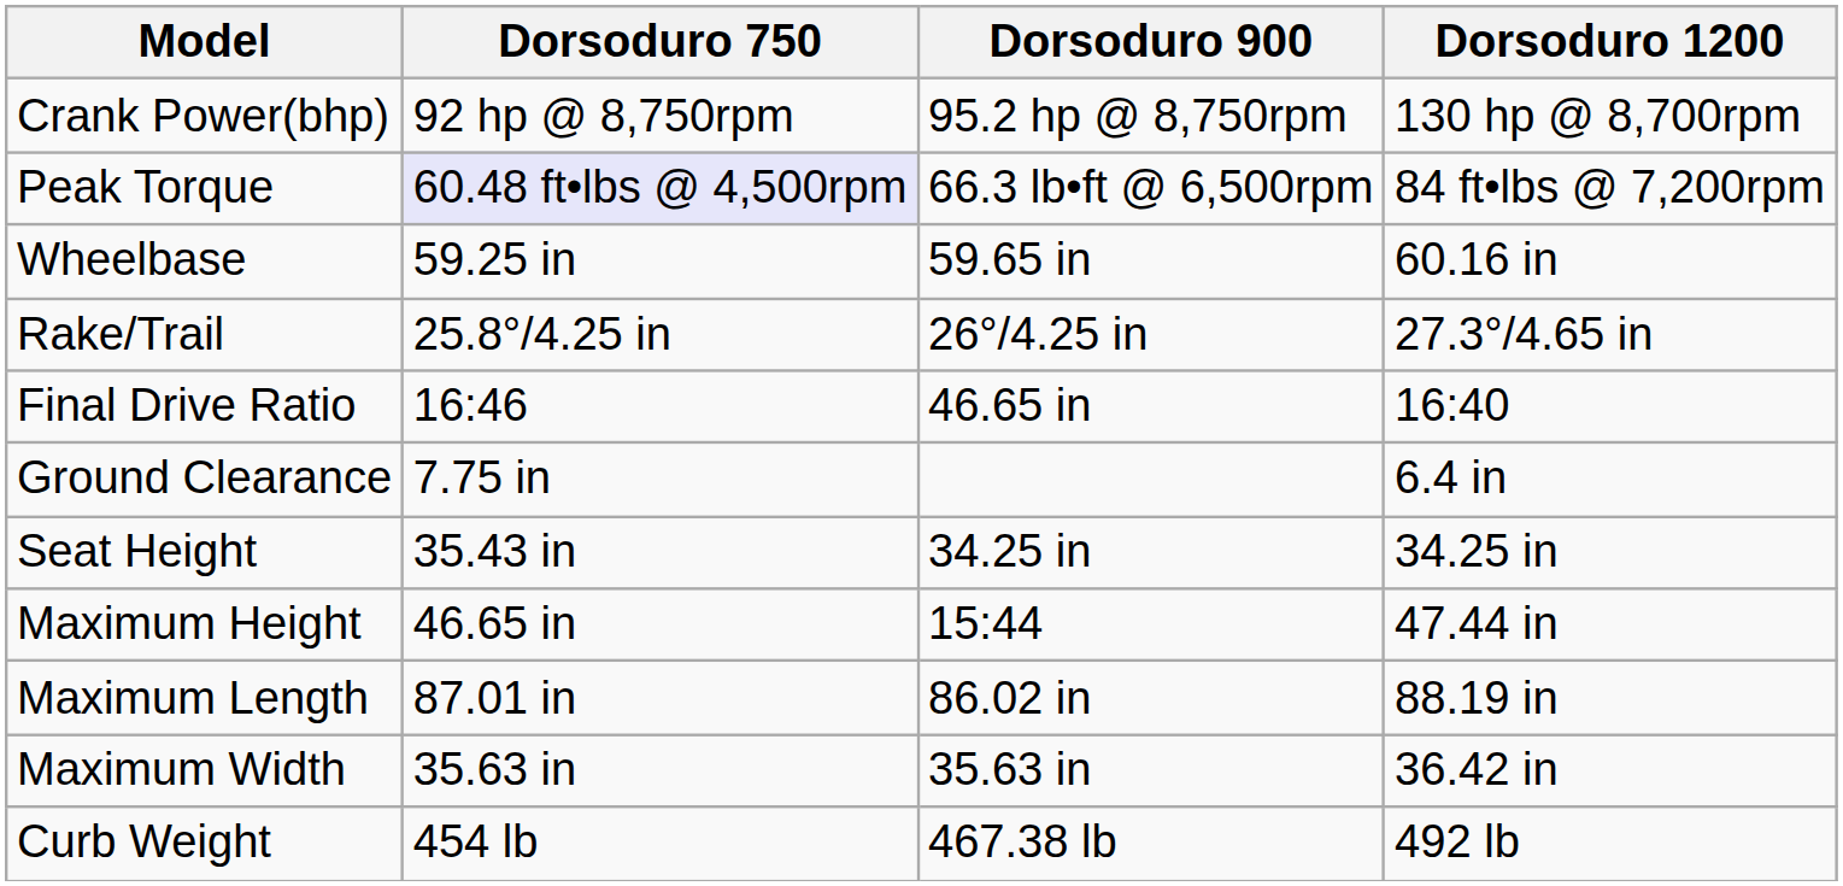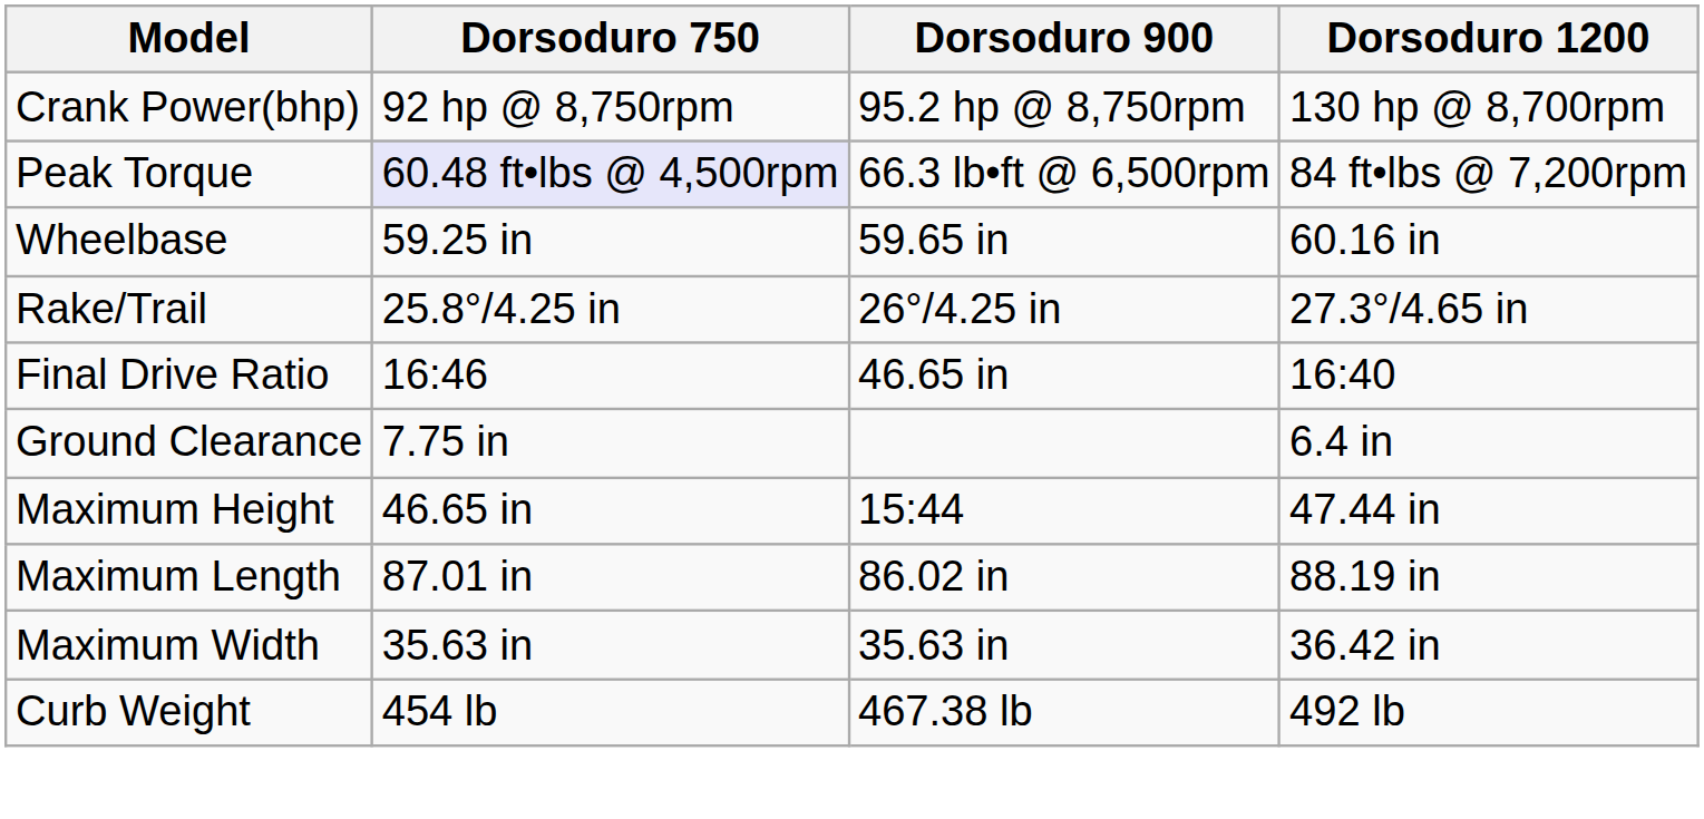- row: Seat Height | 35.43 in | 34.25 in | 34.25 in
